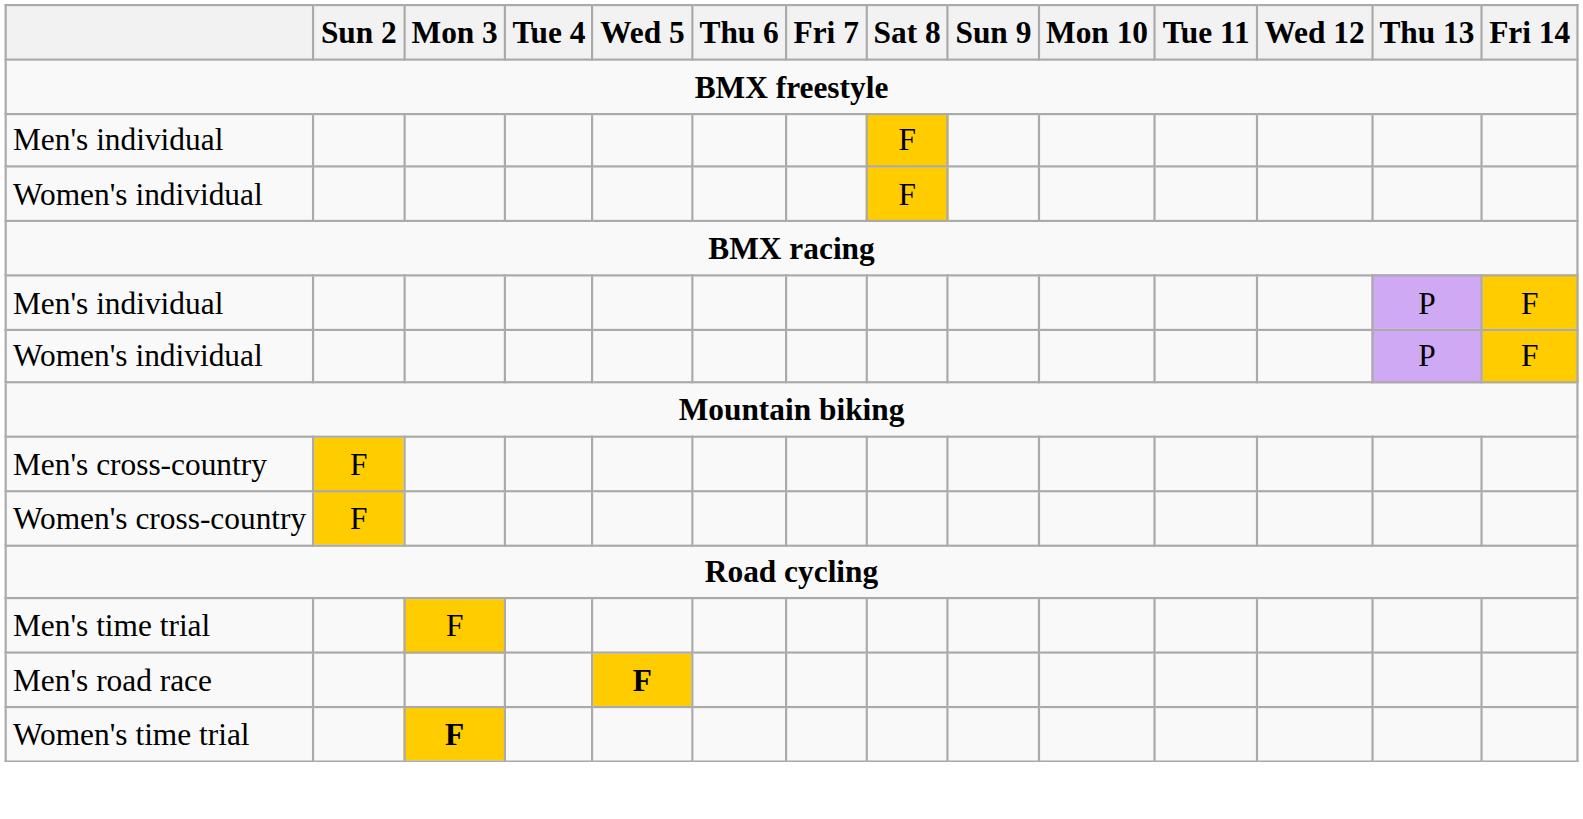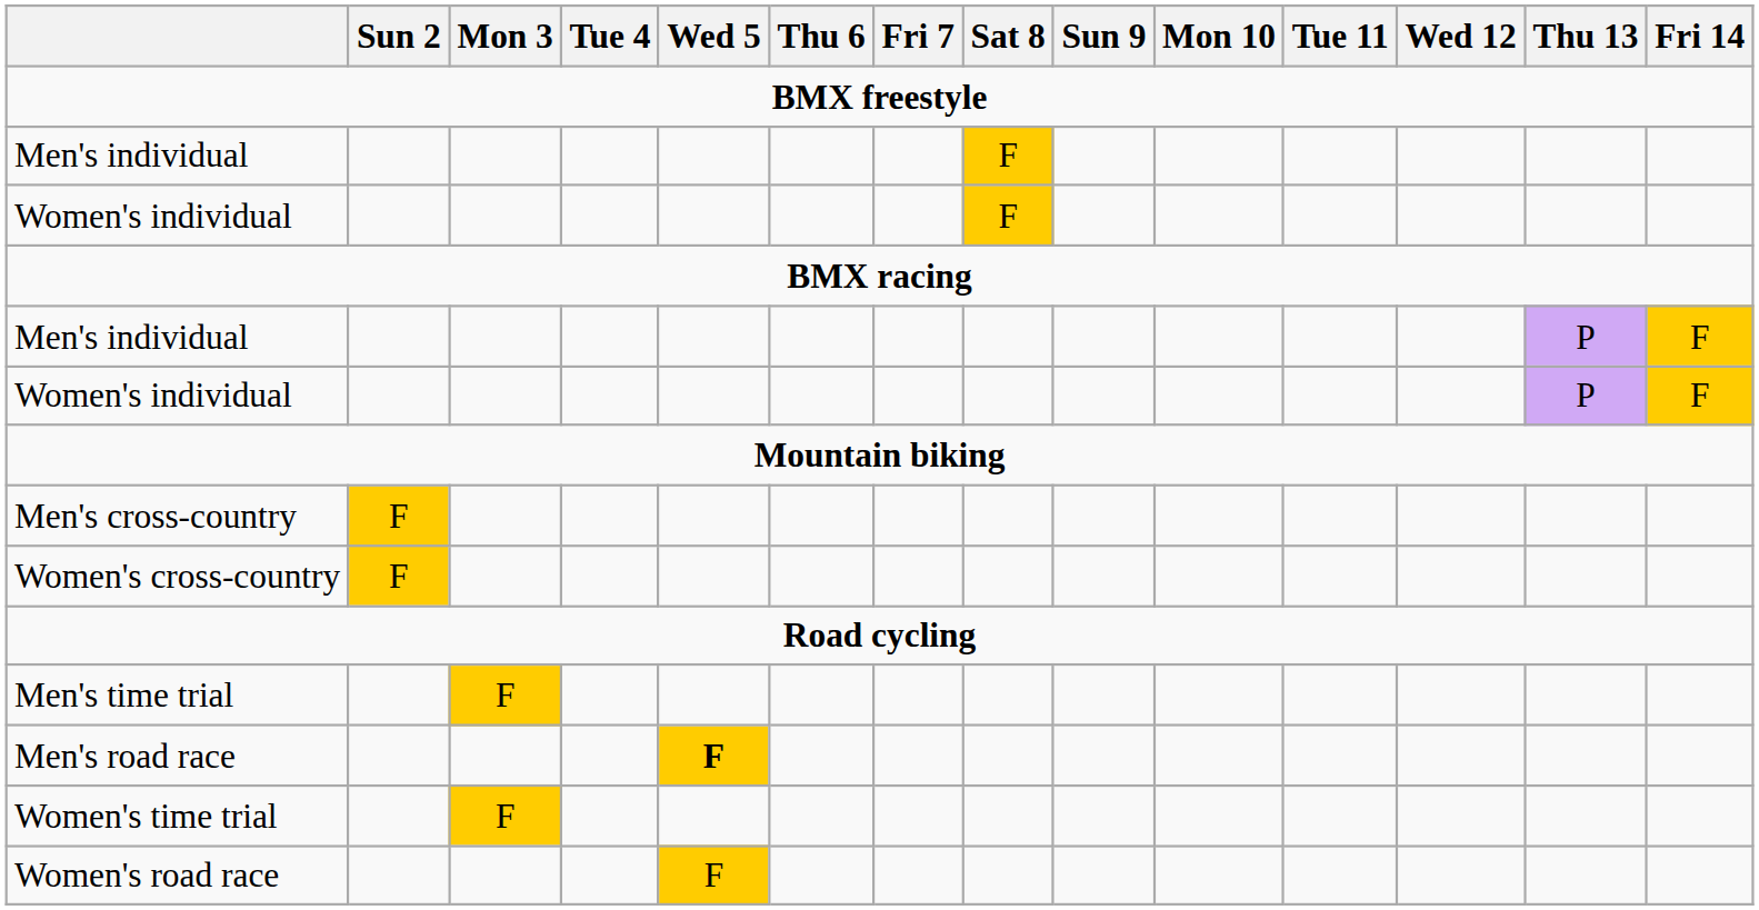Women's time trial | Mon 3: bold -> normal
+ row: Women's road race | F
